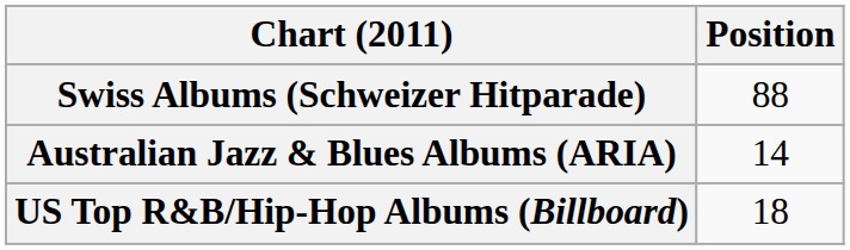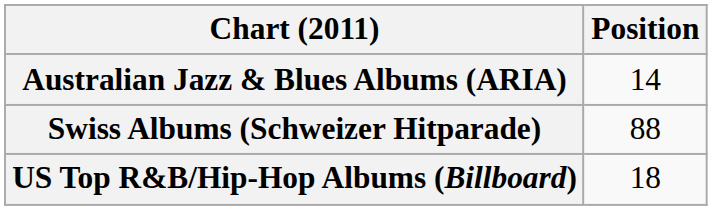rows swapped: Australian Jazz & Blues Albums (ARIA) <-> Swiss Albums (Schweizer Hitparade)
